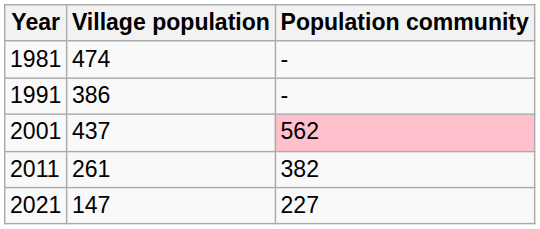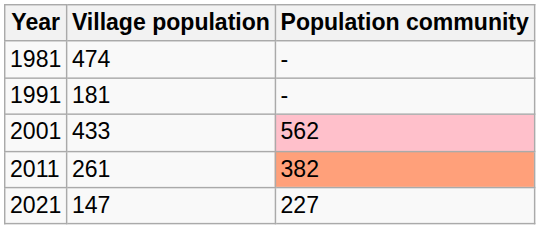1991 | Village population: 386 -> 181
2001 | Village population: 437 -> 433
2011 | Population community: no background -> lightsalmon background
